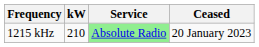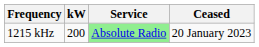1215 kHz | kW: 210 -> 200
